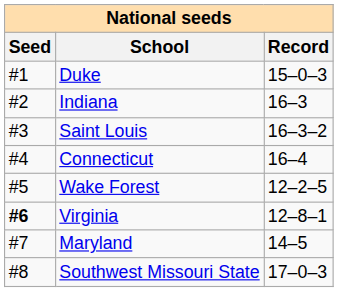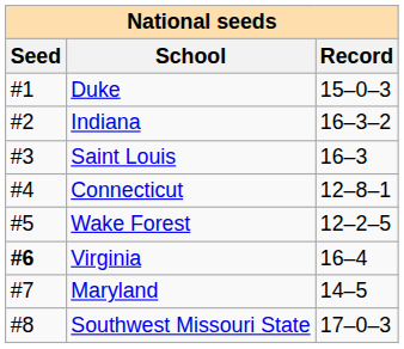Indiana | Record: 16–3 -> 16–3–2
Saint Louis | Record: 16–3–2 -> 16–3
Connecticut | Record: 16–4 -> 12–8–1
Virginia | Record: 12–8–1 -> 16–4
